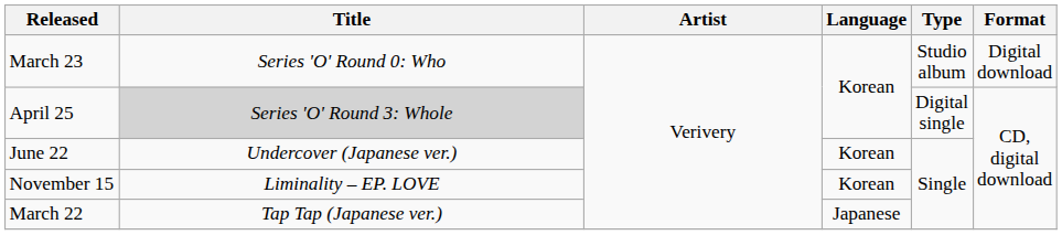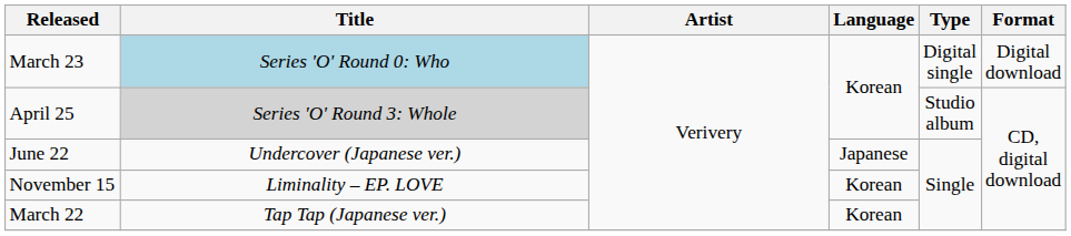March 23 | Title: no background -> lightblue background
March 23 | Type: Studio album -> Digital single
April 25 | Type: Digital single -> Studio album
June 22 | Language: Korean -> Japanese
March 22 | Language: Japanese -> Korean
